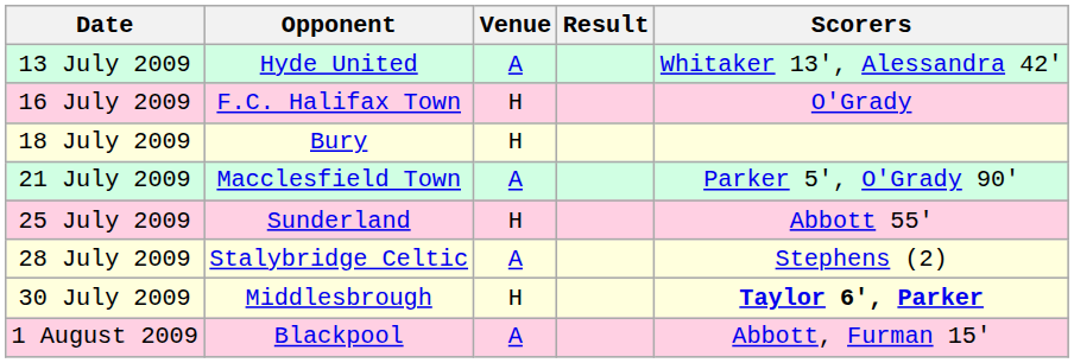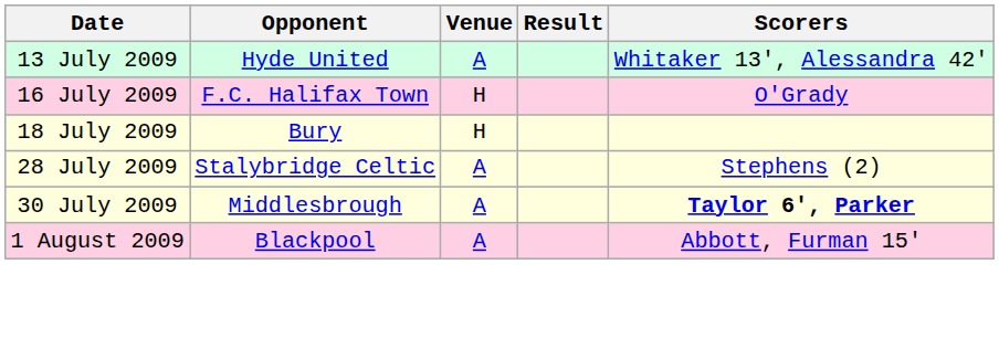- row: 21 July 2009 | Macclesfield Town | A | Parker 5', O'Grady 90'
- row: 25 July 2009 | Sunderland | H | Abbott 55'
30 July 2009 | Venue: H -> A
